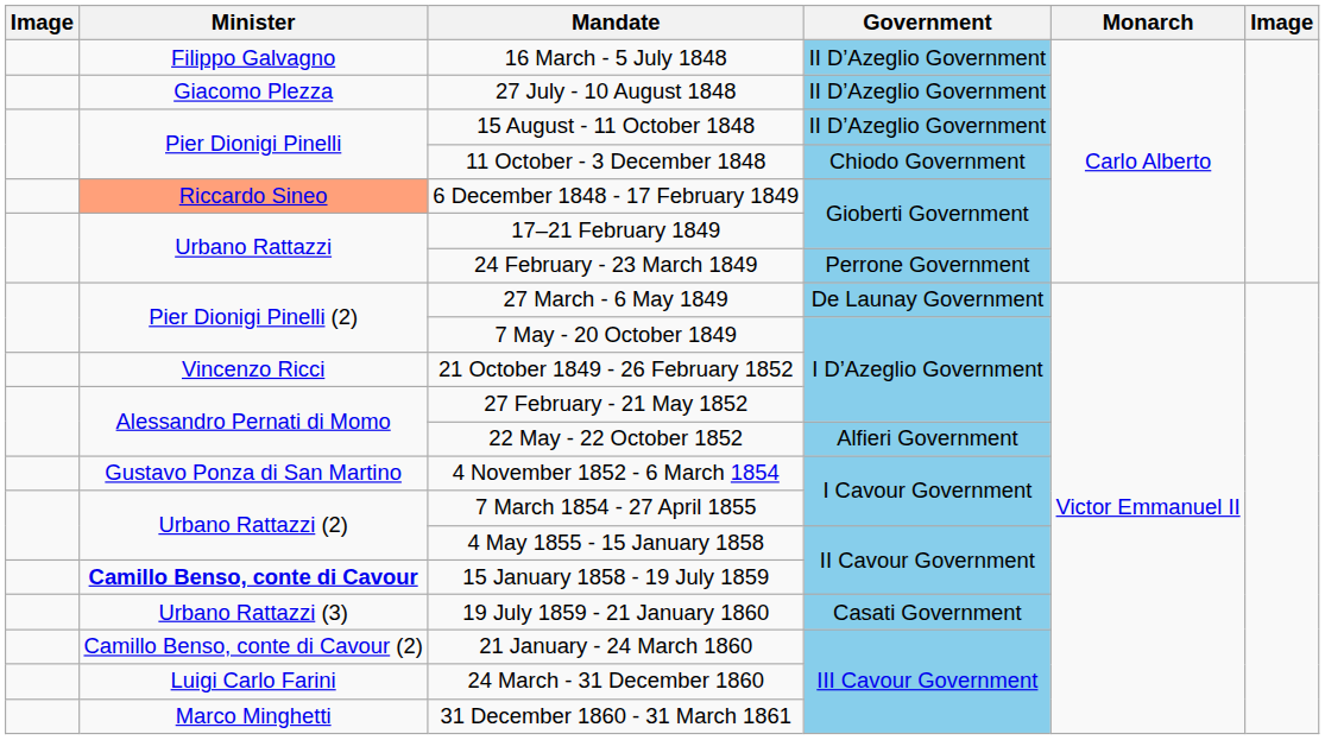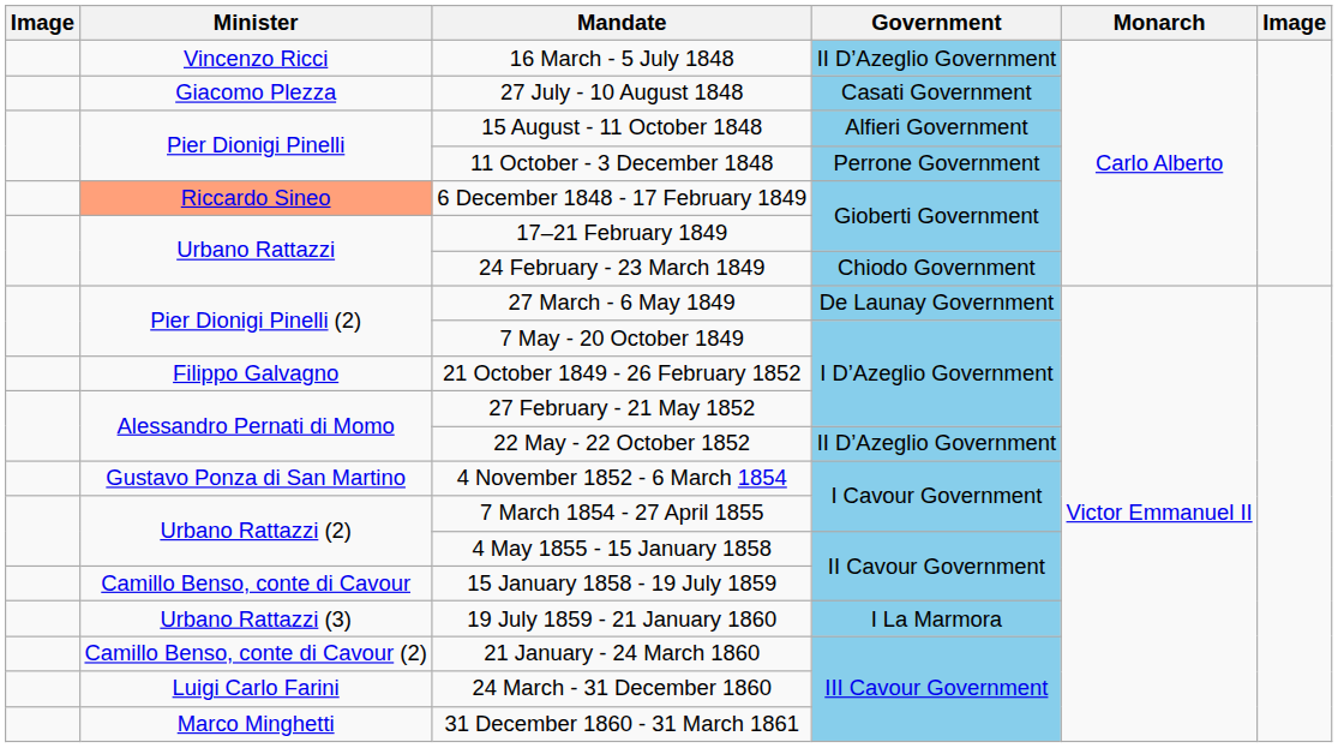16 March - 5 July 1848 | Minister: Filippo Galvagno -> Vincenzo Ricci
27 July - 10 August 1848 | Government: II D’Azeglio Government -> Casati Government
15 August - 11 October 1848 | Government: II D’Azeglio Government -> Alfieri Government
11 October - 3 December 1848 | Government: Chiodo Government -> Perrone Government
24 February - 23 March 1849 | Government: Perrone Government -> Chiodo Government
21 October 1849 - 26 February 1852 | Minister: Vincenzo Ricci -> Filippo Galvagno
22 May - 22 October 1852 | Government: Alfieri Government -> II D’Azeglio Government
15 January 1858 - 19 July 1859 | Minister: bold -> normal
19 July 1859 - 21 January 1860 | Government: Casati Government -> I La Marmora
